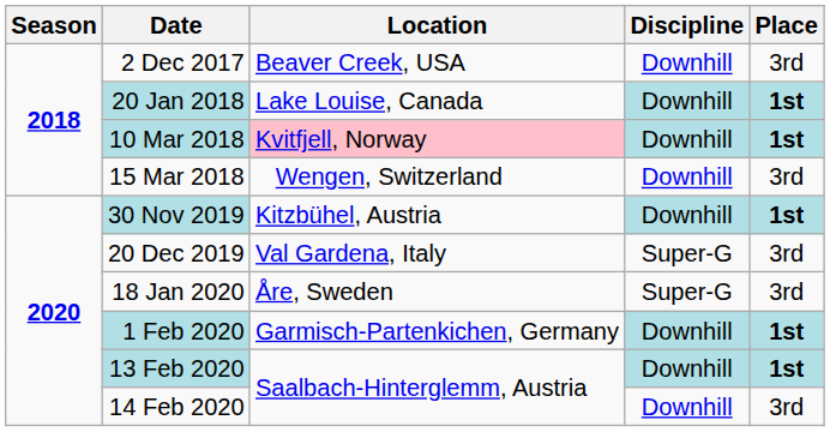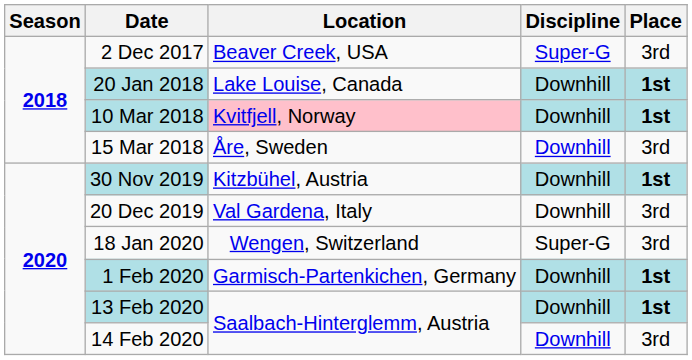2 Dec 2017 | Discipline: Downhill -> Super-G
15 Mar 2018 | Location: Wengen, Switzerland -> Åre, Sweden
20 Dec 2019 | Discipline: Super-G -> Downhill
18 Jan 2020 | Location: Åre, Sweden -> Wengen, Switzerland
